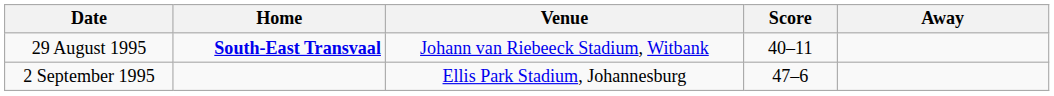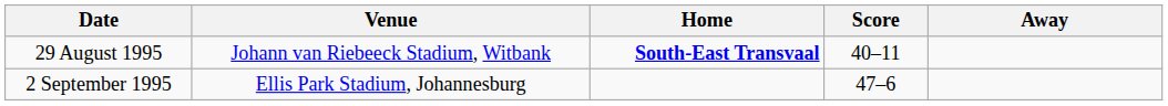columns swapped: Venue <-> Home
